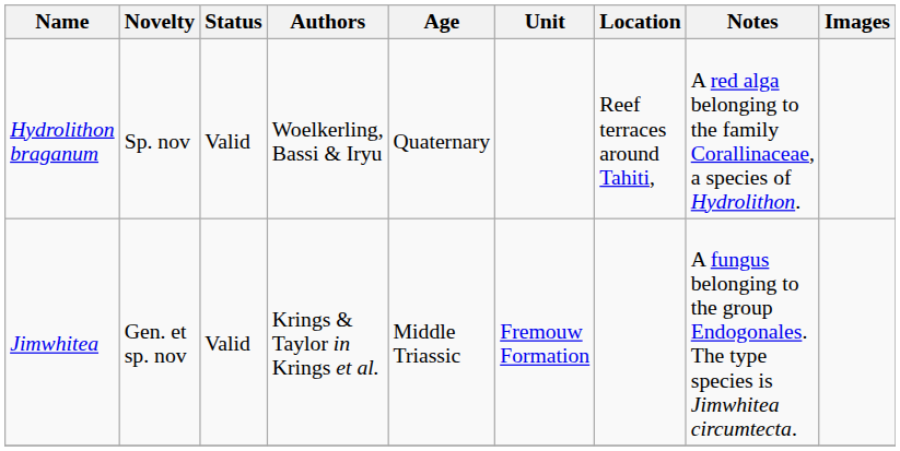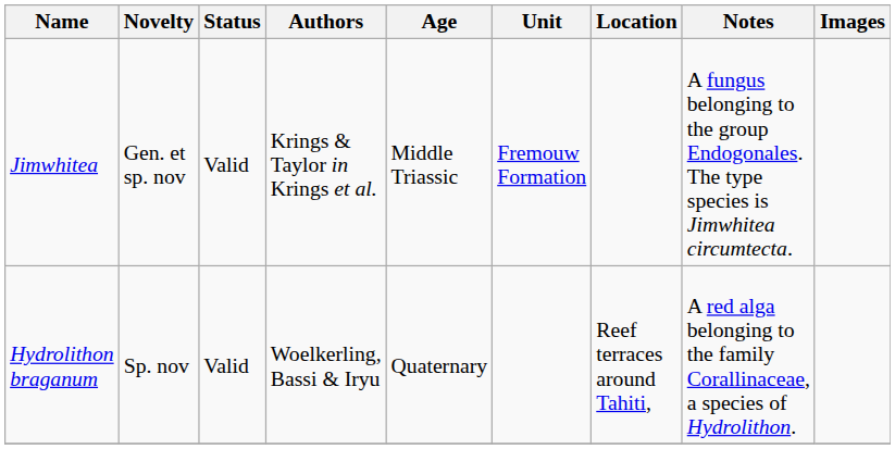rows swapped: Hydrolithon braganum <-> Jimwhitea
